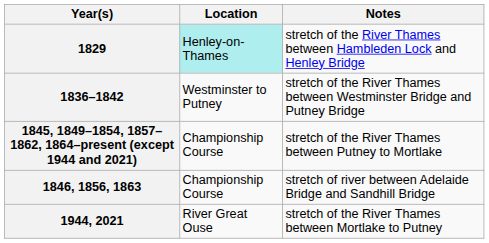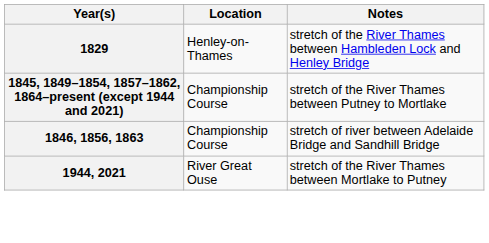1829 | Location: paleturquoise background -> no background
- row: 1836–1842 | Westminster to Putney | stretch of the River Thames between Westminster Bridge and Putney Bridge
